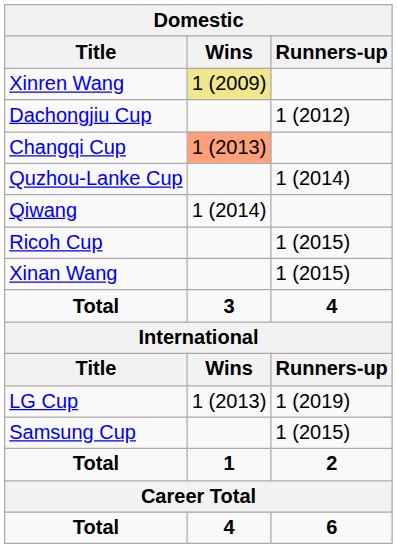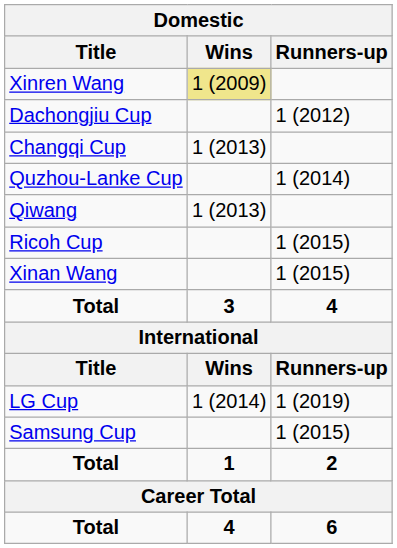Changqi Cup | Wins: lightsalmon background -> no background
Qiwang | Wins: 1 (2014) -> 1 (2013)
LG Cup | Wins: 1 (2013) -> 1 (2014)
